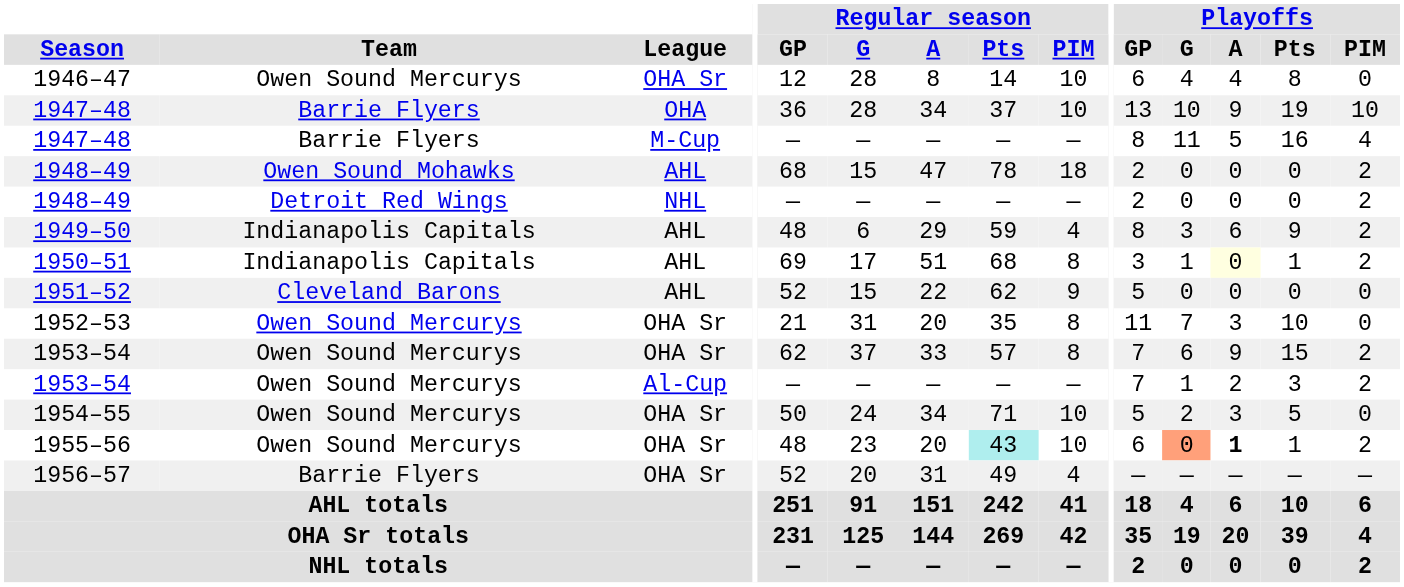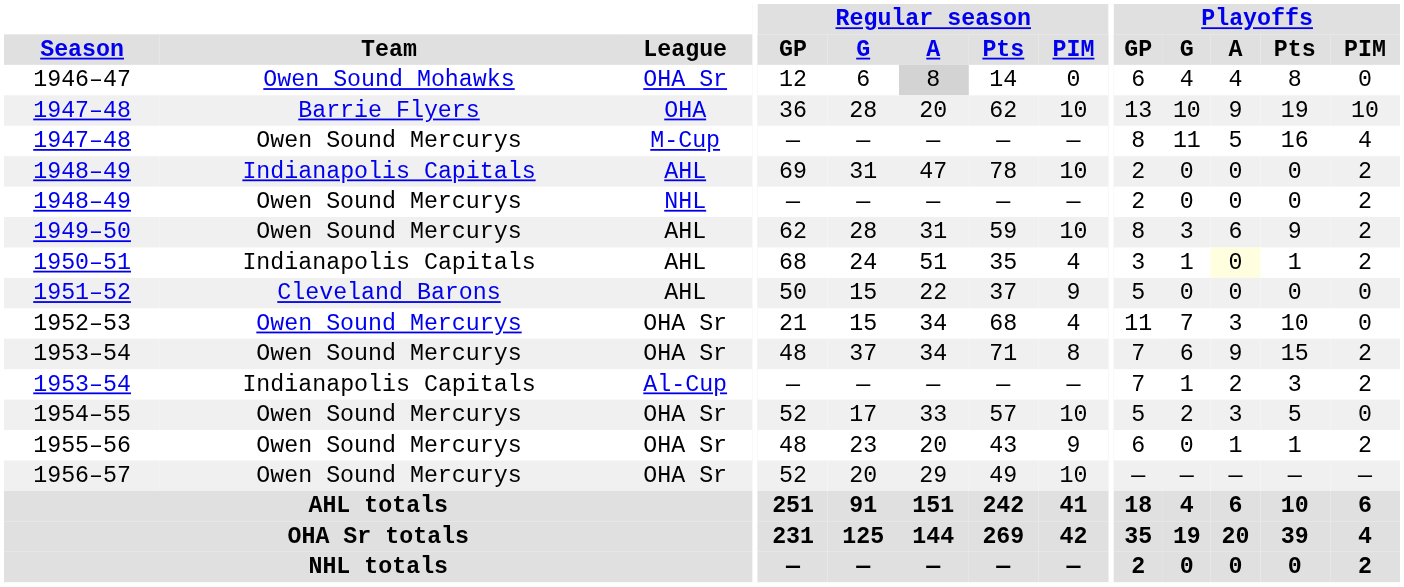1946–47 | Team: Owen Sound Mercurys -> Owen Sound Mohawks
1946–47 | Regular season / G: 28 -> 6
1946–47 | Regular season / A: no background -> lightgrey background
1946–47 | Regular season / PIM: 10 -> 0
1947–48 / OHA | Regular season / A: 34 -> 20
1947–48 / OHA | Regular season / Pts: 37 -> 62
1947–48 / M-Cup | Team: Barrie Flyers -> Owen Sound Mercurys
1948–49 / AHL | Team: Owen Sound Mohawks -> Indianapolis Capitals
1948–49 / AHL | Regular season / GP: 68 -> 69
1948–49 / AHL | Regular season / G: 15 -> 31
1948–49 / AHL | Regular season / PIM: 18 -> 10
1948–49 / NHL | Team: Detroit Red Wings -> Owen Sound Mercurys
1949–50 | Team: Indianapolis Capitals -> Owen Sound Mercurys
1949–50 | Regular season / GP: 48 -> 62
1949–50 | Regular season / G: 6 -> 28
1949–50 | Regular season / A: 29 -> 31
1949–50 | Regular season / PIM: 4 -> 10
1950–51 | Regular season / GP: 69 -> 68
1950–51 | Regular season / G: 17 -> 24
1950–51 | Regular season / Pts: 68 -> 35
1950–51 | Regular season / PIM: 8 -> 4
1951–52 | Regular season / GP: 52 -> 50
1951–52 | Regular season / Pts: 62 -> 37
1952–53 | Regular season / G: 31 -> 15
1952–53 | Regular season / A: 20 -> 34
1952–53 | Regular season / Pts: 35 -> 68
1952–53 | Regular season / PIM: 8 -> 4
1953–54 / OHA Sr | Regular season / GP: 62 -> 48
1953–54 / OHA Sr | Regular season / A: 33 -> 34
1953–54 / OHA Sr | Regular season / Pts: 57 -> 71
1953–54 / Al-Cup | Team: Owen Sound Mercurys -> Indianapolis Capitals
1954–55 | Regular season / GP: 50 -> 52
1954–55 | Regular season / G: 24 -> 17
1954–55 | Regular season / A: 34 -> 33
1954–55 | Regular season / Pts: 71 -> 57
1955–56 | Regular season / Pts: paleturquoise background -> no background
1955–56 | Regular season / PIM: 10 -> 9
1955–56 | Playoffs / G: lightsalmon background -> no background
1955–56 | Playoffs / A: bold -> normal
1956–57 | Team: Barrie Flyers -> Owen Sound Mercurys
1956–57 | Regular season / A: 31 -> 29
1956–57 | Regular season / PIM: 4 -> 10
